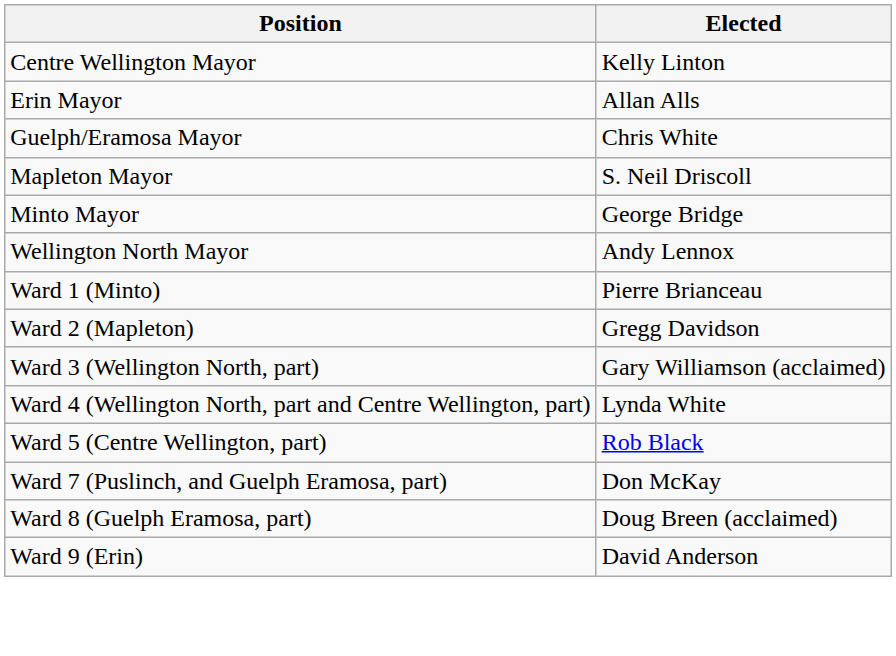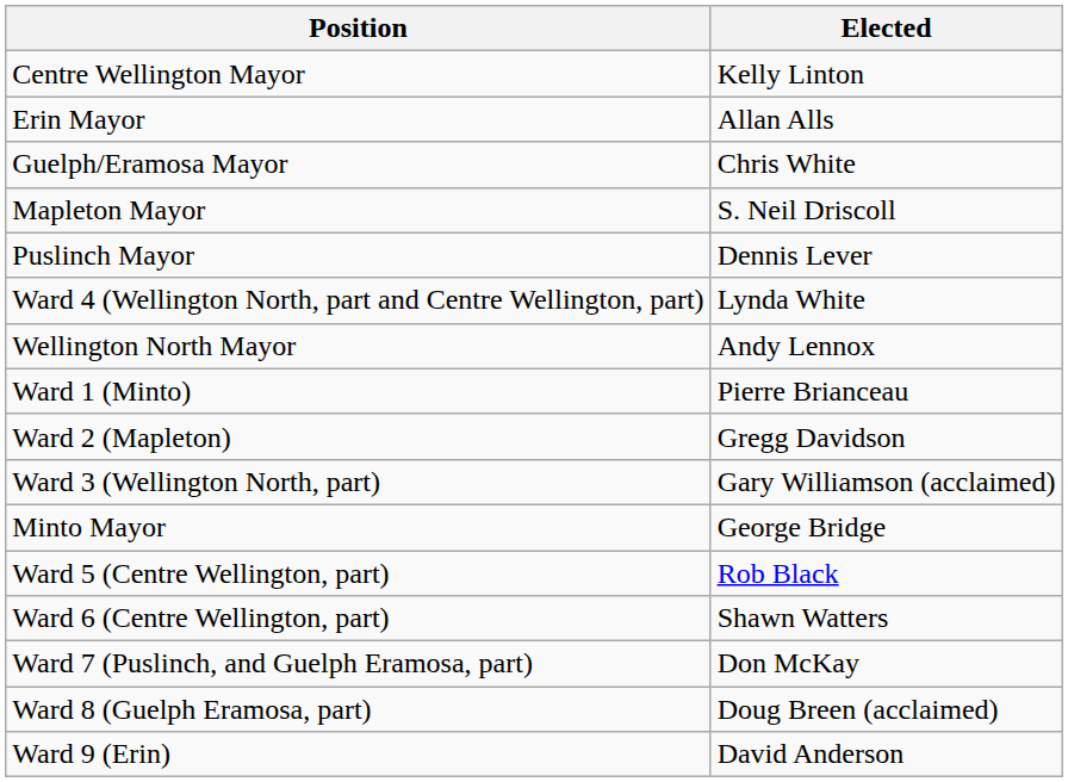+ row: Puslinch Mayor | Dennis Lever
rows swapped: Minto Mayor <-> Ward 4 (Wellington North, part and Centre Wellington, part)
+ row: Ward 6 (Centre Wellington, part) | Shawn Watters
